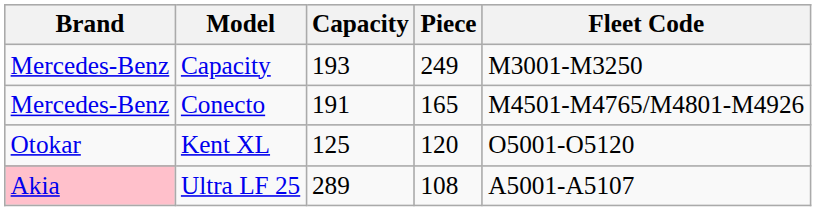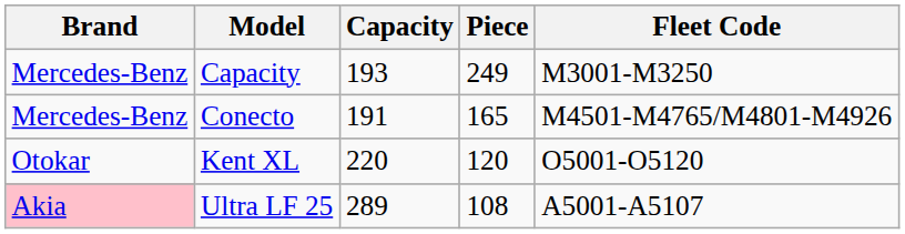Kent XL | Capacity: 125 -> 220
